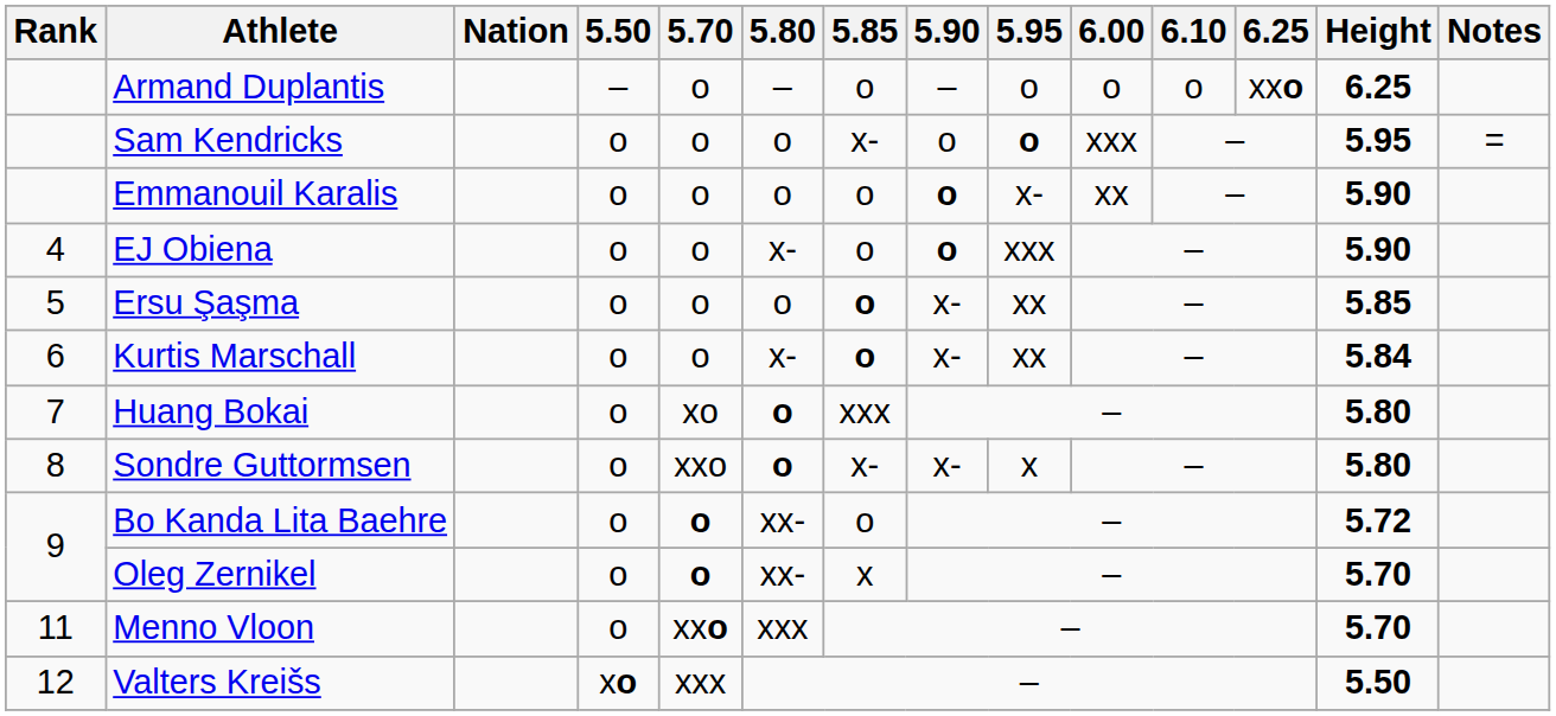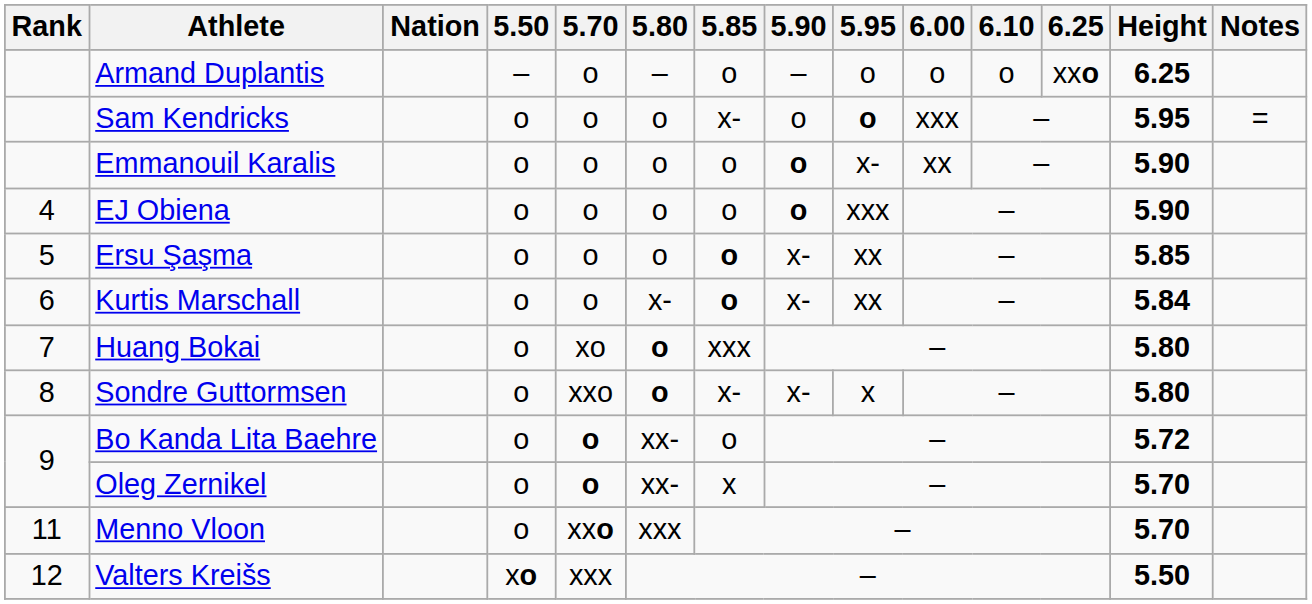EJ Obiena | 5.80: x- -> o
